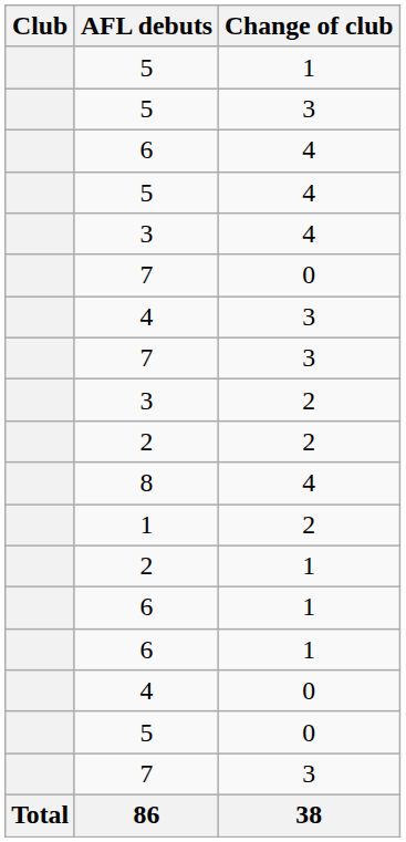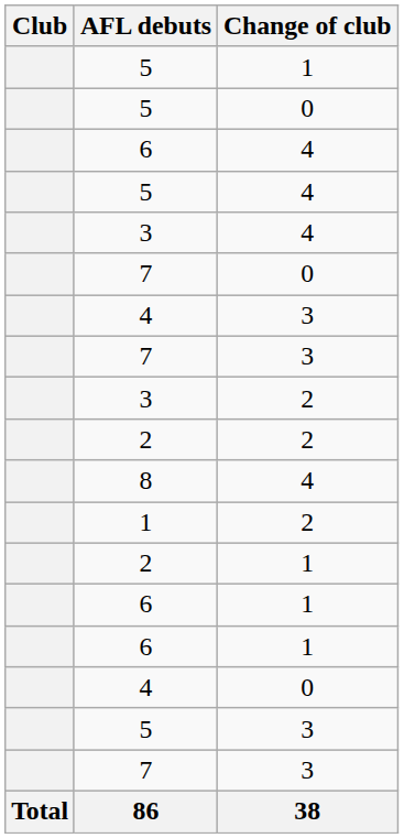rows swapped: 5 / 3 <-> 5 / 0
